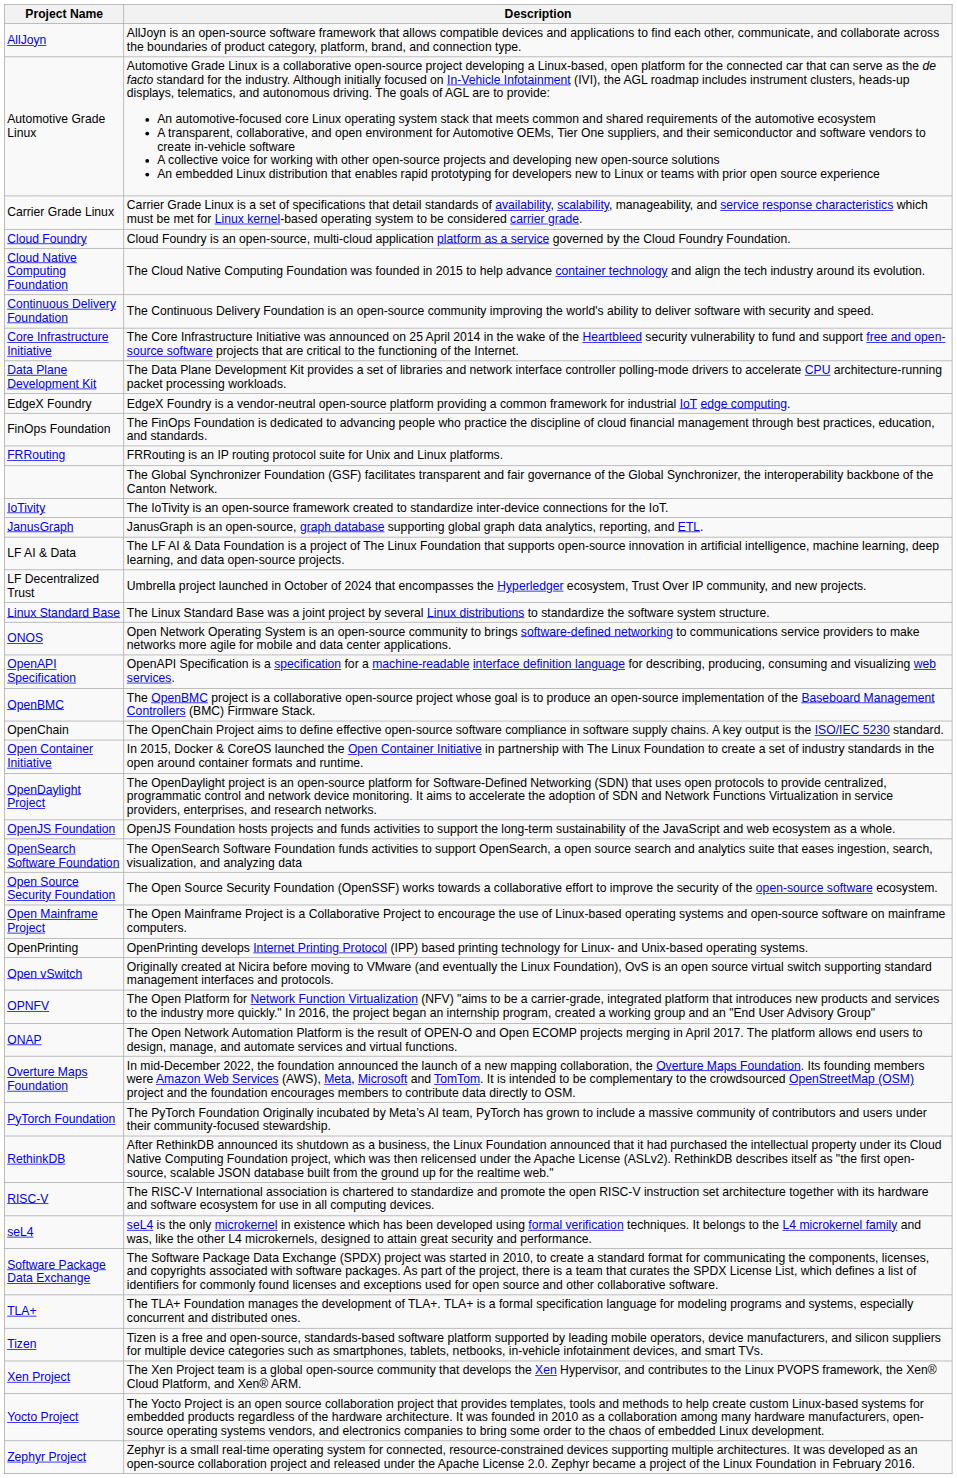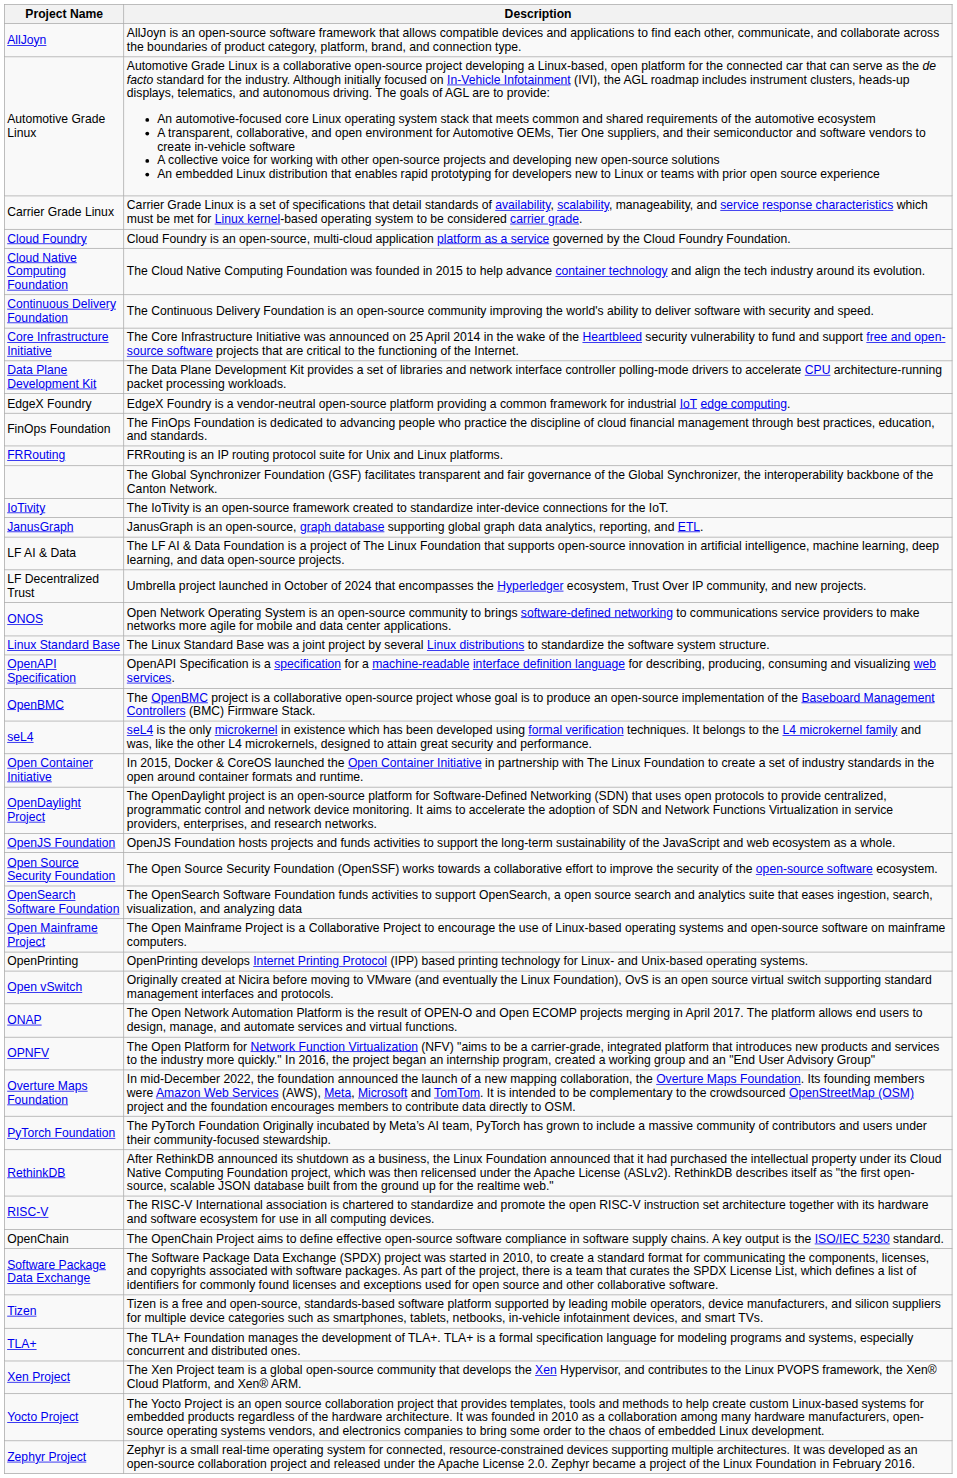rows swapped: Linux Standard Base <-> ONOS
rows swapped: OpenChain <-> seL4
rows swapped: OpenSearch Software Foundation <-> Open Source Security Foundation
rows swapped: ONAP <-> OPNFV
rows swapped: Tizen <-> TLA+
